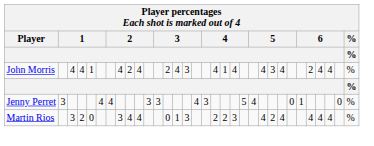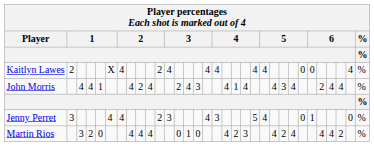+ row: Kaitlyn Lawes | 2 | X | 4 | 2 | 4 | 4 | 4 | 4 | 4 | 0 | 0 | 4 | %
Jenny Perret | column 11: 3 -> 2
Martin Rios | column 8: 3 -> 4
Martin Rios | column 15: 3 -> 0
Martin Rios | column 18: 2 -> 4
Martin Rios | column 30: 4 -> 2
